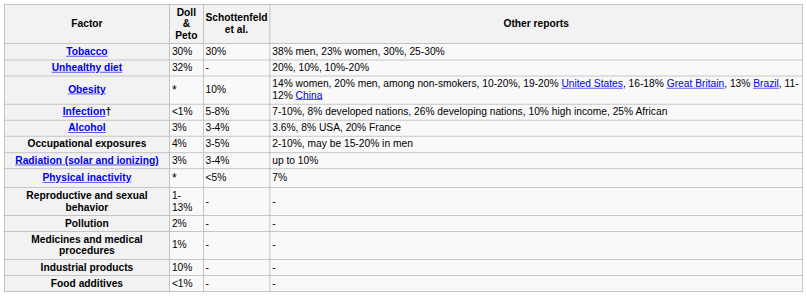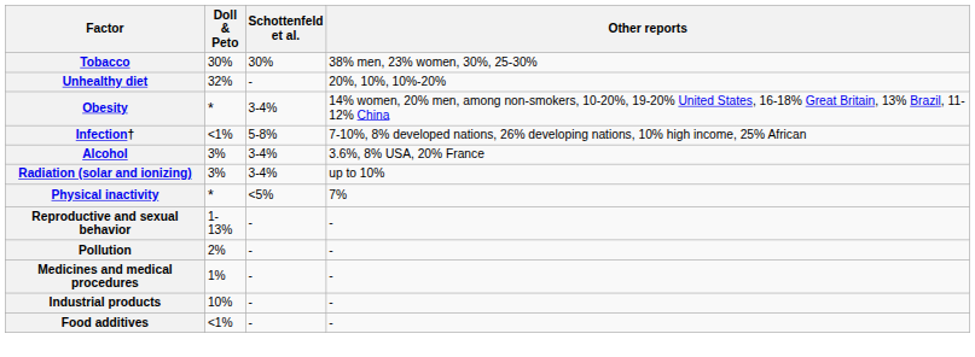Obesity | Schottenfeld et al.: 10% -> 3-4%
- row: Occupational exposures | 4% | 3-5% | 2-10%, may be 15-20% in men
